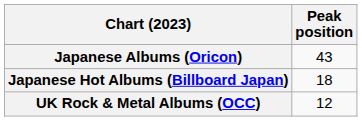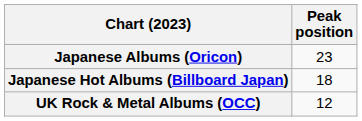Japanese Albums (Oricon) | Peak position: 43 -> 23
